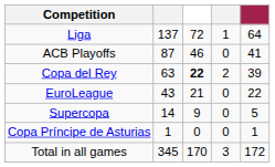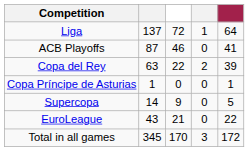Copa del Rey | column 3: bold -> normal
rows swapped: Copa Príncipe de Asturias <-> EuroLeague
